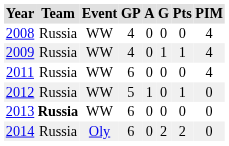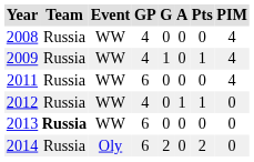columns swapped: G <-> A
2012 | GP: 5 -> 4
